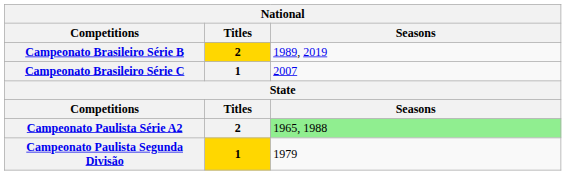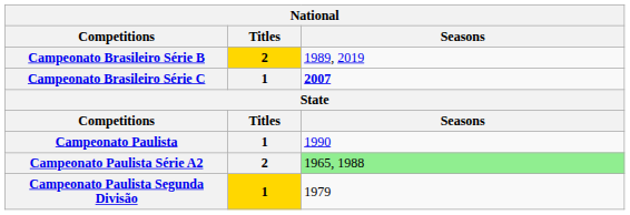Campeonato Brasileiro Série C | Seasons: normal -> bold
+ row: Campeonato Paulista | 1 | 1990
